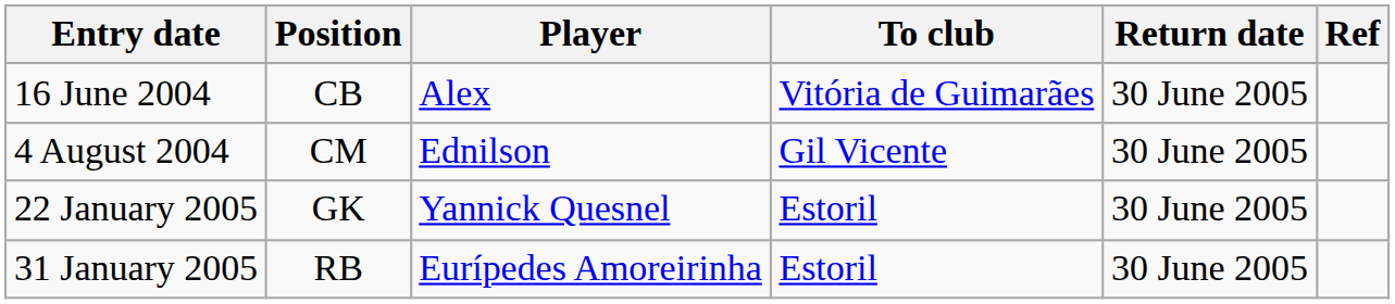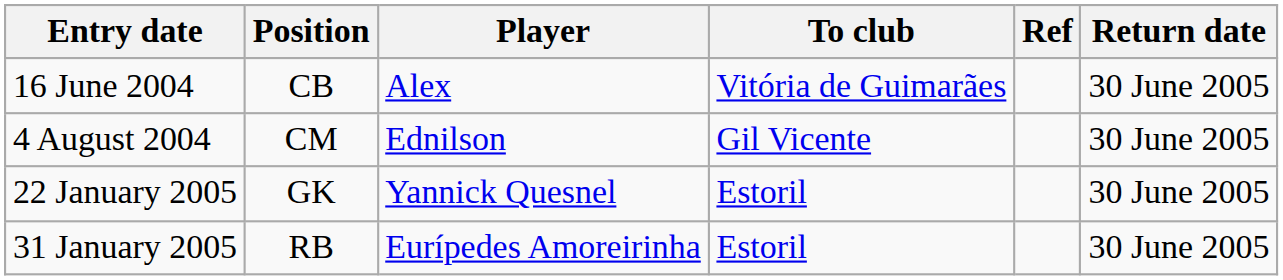columns swapped: Return date <-> Ref
